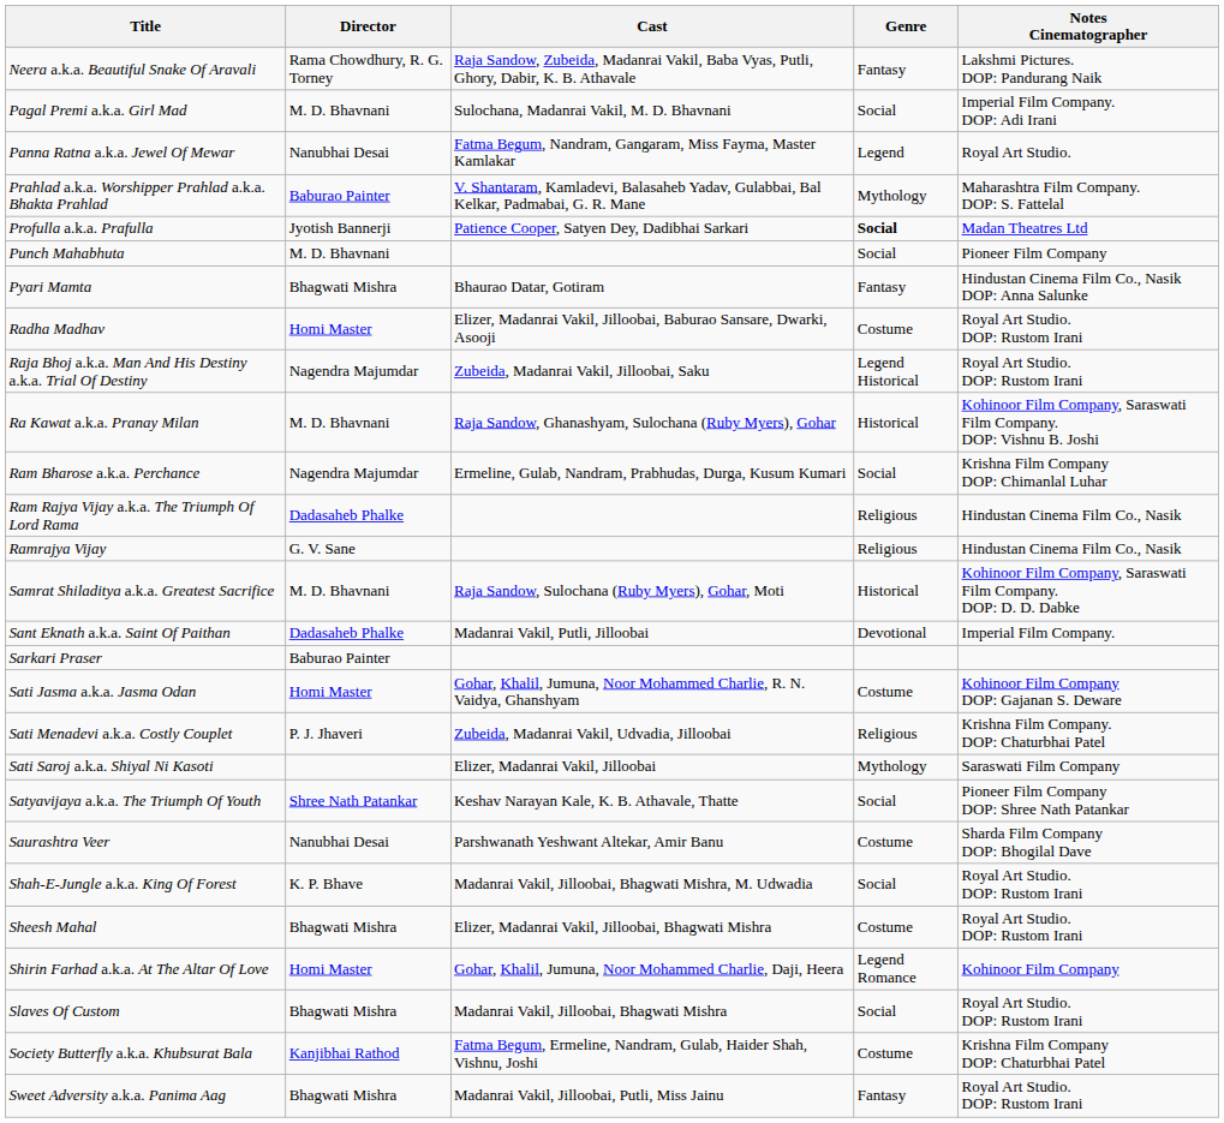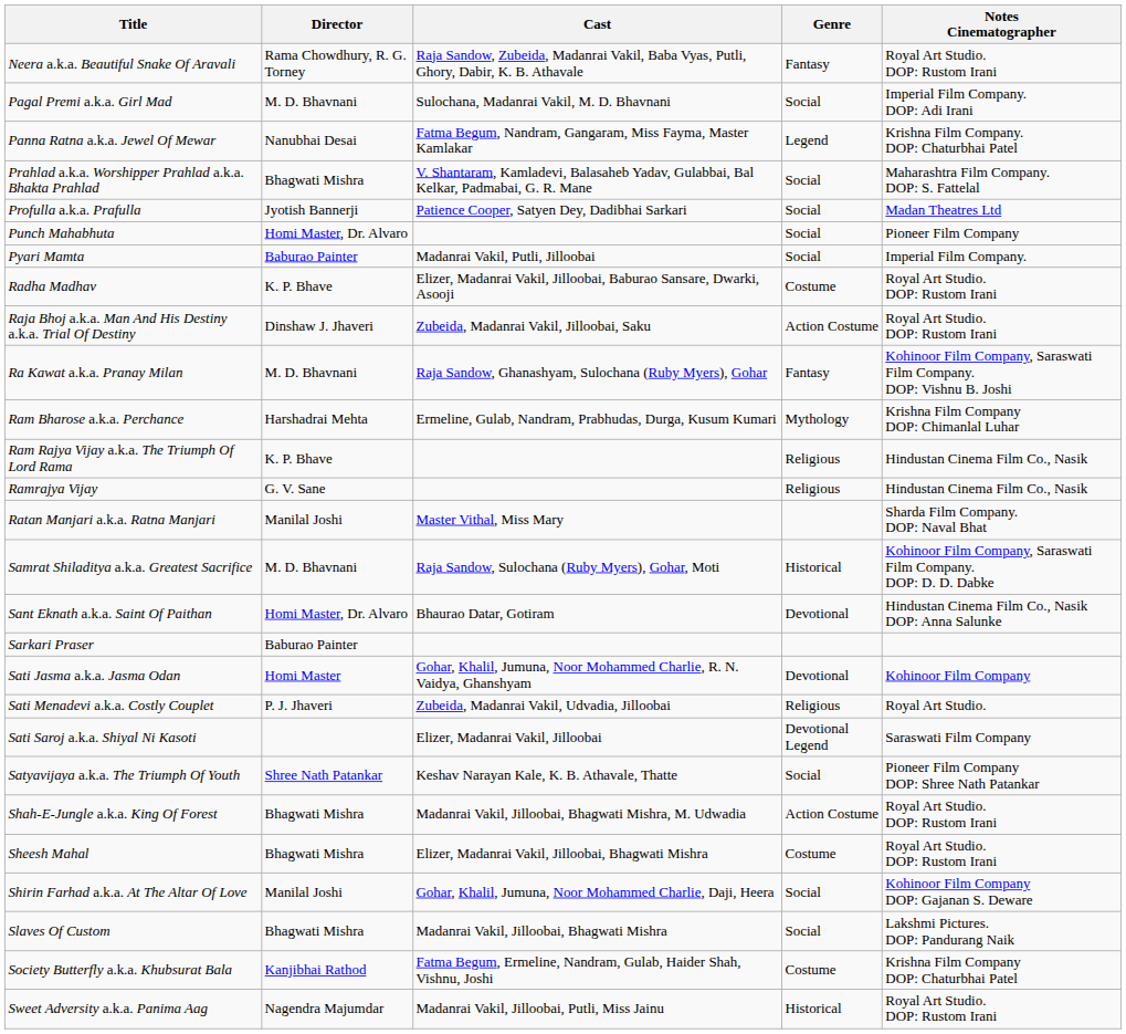Neera a.k.a. Beautiful Snake Of Aravali | Notes Cinematographer: Lakshmi Pictures. DOP: Pandurang Naik -> Royal Art Studio. DOP: Rustom Irani
Panna Ratna a.k.a. Jewel Of Mewar | Notes Cinematographer: Royal Art Studio. -> Krishna Film Company. DOP: Chaturbhai Patel
Prahlad a.k.a. Worshipper Prahlad a.k.a. Bhakta Prahlad | Director: Baburao Painter -> Bhagwati Mishra
Prahlad a.k.a. Worshipper Prahlad a.k.a. Bhakta Prahlad | Genre: Mythology -> Social
Profulla a.k.a. Prafulla | Genre: bold -> normal
Punch Mahabhuta | Director: M. D. Bhavnani -> Homi Master, Dr. Alvaro
Pyari Mamta | Director: Bhagwati Mishra -> Baburao Painter
Pyari Mamta | Cast: Bhaurao Datar, Gotiram -> Madanrai Vakil, Putli, Jilloobai
Pyari Mamta | Genre: Fantasy -> Social
Pyari Mamta | Notes Cinematographer: Hindustan Cinema Film Co., Nasik DOP: Anna Salunke -> Imperial Film Company.
Radha Madhav | Director: Homi Master -> K. P. Bhave
Raja Bhoj a.k.a. Man And His Destiny a.k.a. Trial Of Destiny | Director: Nagendra Majumdar -> Dinshaw J. Jhaveri
Raja Bhoj a.k.a. Man And His Destiny a.k.a. Trial Of Destiny | Genre: Legend Historical -> Action Costume
Ra Kawat a.k.a. Pranay Milan | Genre: Historical -> Fantasy
Ram Bharose a.k.a. Perchance | Director: Nagendra Majumdar -> Harshadrai Mehta
Ram Bharose a.k.a. Perchance | Genre: Social -> Mythology
Ram Rajya Vijay a.k.a. The Triumph Of Lord Rama | Director: Dadasaheb Phalke -> K. P. Bhave
+ row: Ratan Manjari a.k.a. Ratna Manjari | Manilal Joshi | Master Vithal, Miss Mary | Sharda Film Company. DOP: Naval Bhat
Sant Eknath a.k.a. Saint Of Paithan | Director: Dadasaheb Phalke -> Homi Master, Dr. Alvaro
Sant Eknath a.k.a. Saint Of Paithan | Cast: Madanrai Vakil, Putli, Jilloobai -> Bhaurao Datar, Gotiram
Sant Eknath a.k.a. Saint Of Paithan | Notes Cinematographer: Imperial Film Company. -> Hindustan Cinema Film Co., Nasik DOP: Anna Salunke
Sati Jasma a.k.a. Jasma Odan | Genre: Costume -> Devotional
Sati Jasma a.k.a. Jasma Odan | Notes Cinematographer: Kohinoor Film Company DOP: Gajanan S. Deware -> Kohinoor Film Company
Sati Menadevi a.k.a. Costly Couplet | Notes Cinematographer: Krishna Film Company. DOP: Chaturbhai Patel -> Royal Art Studio.
Sati Saroj a.k.a. Shiyal Ni Kasoti | Genre: Mythology -> Devotional Legend
- row: Saurashtra Veer | Nanubhai Desai | Parshwanath Yeshwant Altekar, Amir Banu | Costume | Sharda Film Company DOP: Bhogilal Dave
Shah-E-Jungle a.k.a. King Of Forest | Director: K. P. Bhave -> Bhagwati Mishra
Shah-E-Jungle a.k.a. King Of Forest | Genre: Social -> Action Costume
Shirin Farhad a.k.a. At The Altar Of Love | Director: Homi Master -> Manilal Joshi
Shirin Farhad a.k.a. At The Altar Of Love | Genre: Legend Romance -> Social
Shirin Farhad a.k.a. At The Altar Of Love | Notes Cinematographer: Kohinoor Film Company -> Kohinoor Film Company DOP: Gajanan S. Deware
Slaves Of Custom | Notes Cinematographer: Royal Art Studio. DOP: Rustom Irani -> Lakshmi Pictures. DOP: Pandurang Naik
Sweet Adversity a.k.a. Panima Aag | Director: Bhagwati Mishra -> Nagendra Majumdar
Sweet Adversity a.k.a. Panima Aag | Genre: Fantasy -> Historical
